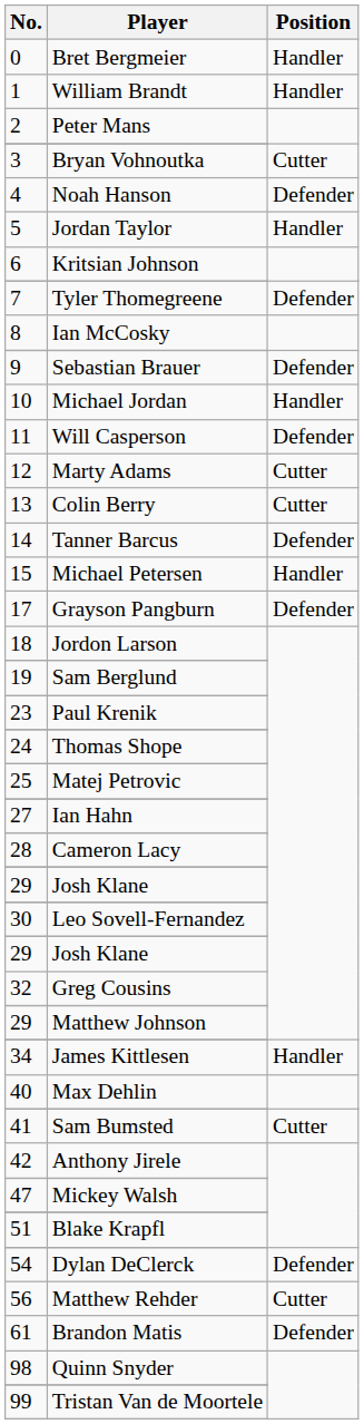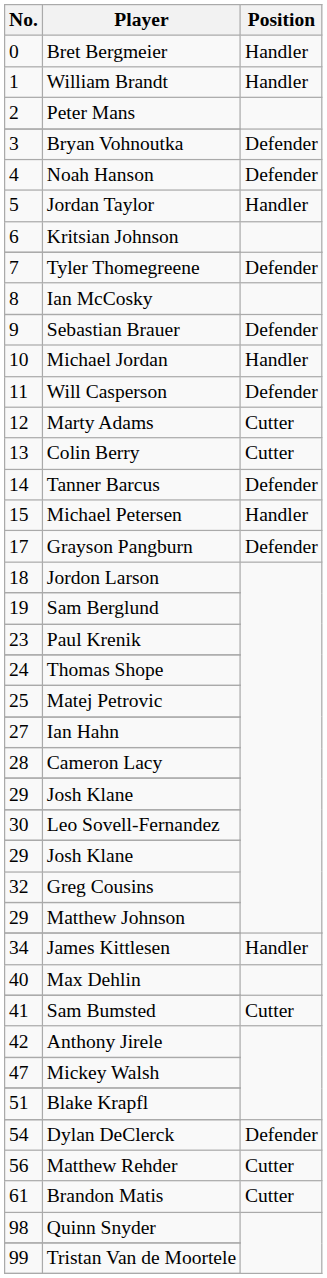Bryan Vohnoutka | Position: Cutter -> Defender
Brandon Matis | Position: Defender -> Cutter
